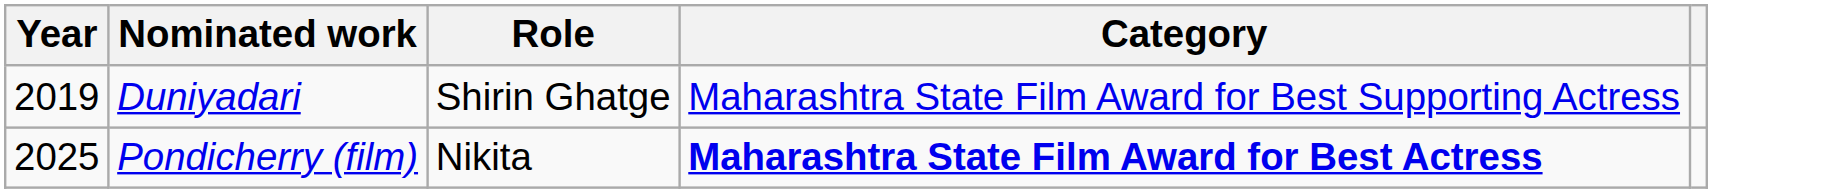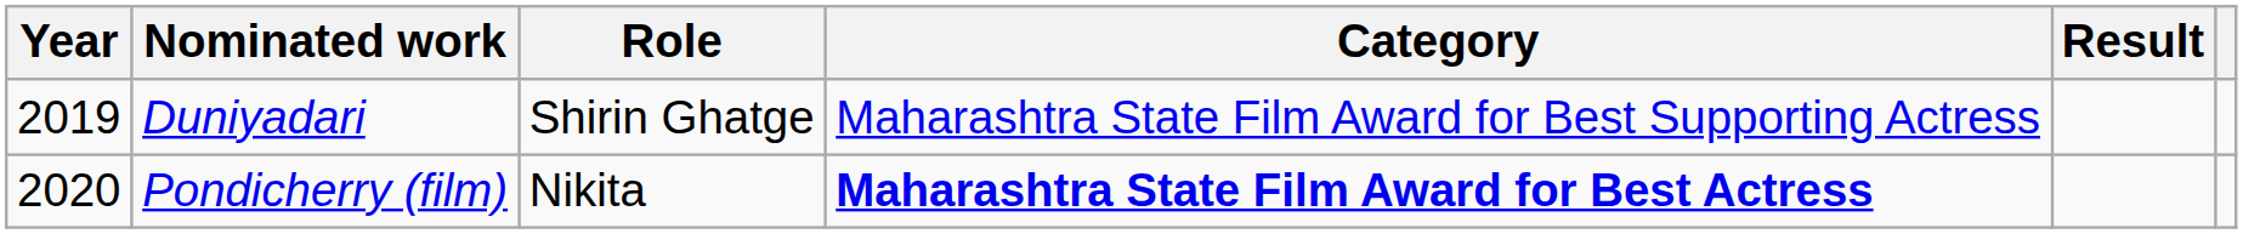+ column: Result
Pondicherry (film) | Year: 2025 -> 2020
